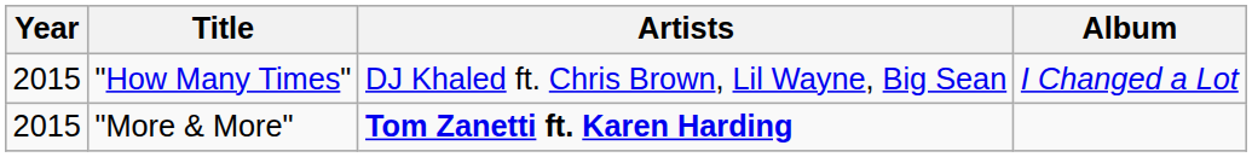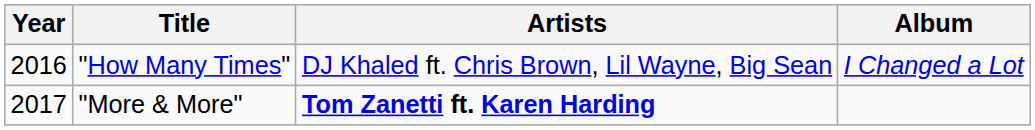"How Many Times" | Year: 2015 -> 2016
"More & More" | Year: 2015 -> 2017
